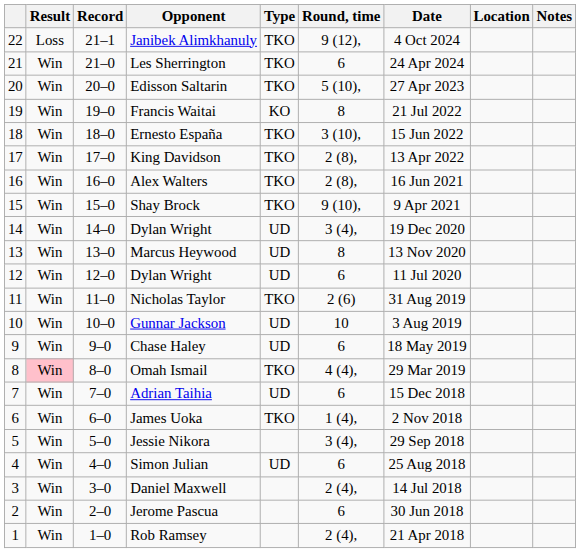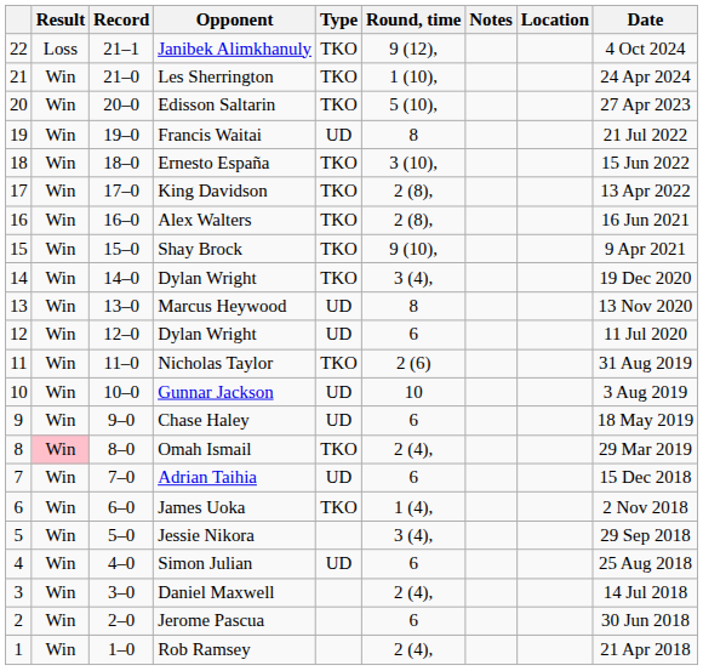columns swapped: Date <-> Notes
Les Sherrington | Round, time: 6 -> 1 (10),
Francis Waitai | Type: KO -> UD
14 / Dylan Wright | Type: UD -> TKO
Omah Ismail | Round, time: 4 (4), -> 2 (4),
